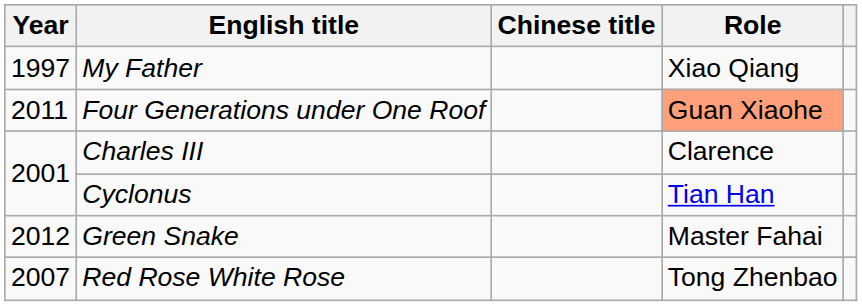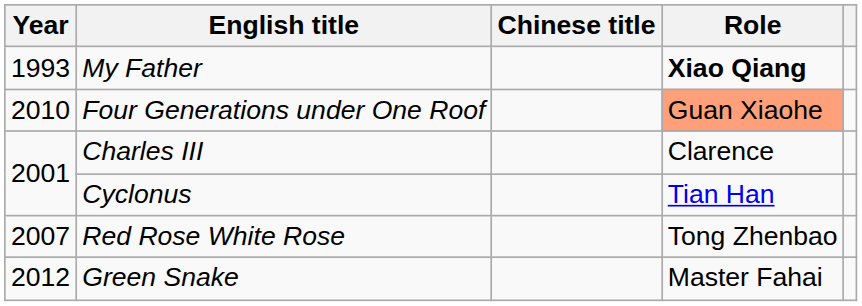My Father | Year: 1997 -> 1993
My Father | Role: normal -> bold
Four Generations under One Roof | Year: 2011 -> 2010
rows swapped: Red Rose White Rose <-> Green Snake
